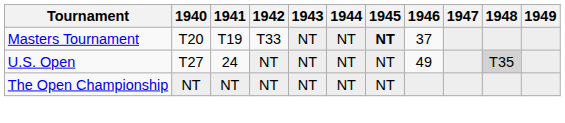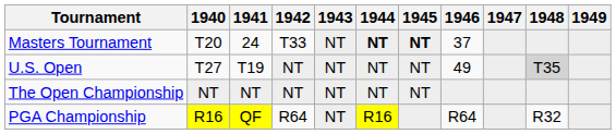Masters Tournament | 1941: T19 -> 24
Masters Tournament | 1944: normal -> bold
U.S. Open | 1941: 24 -> T19
+ row: PGA Championship | R16 | QF | R64 | NT | R16 | R64 | R32
